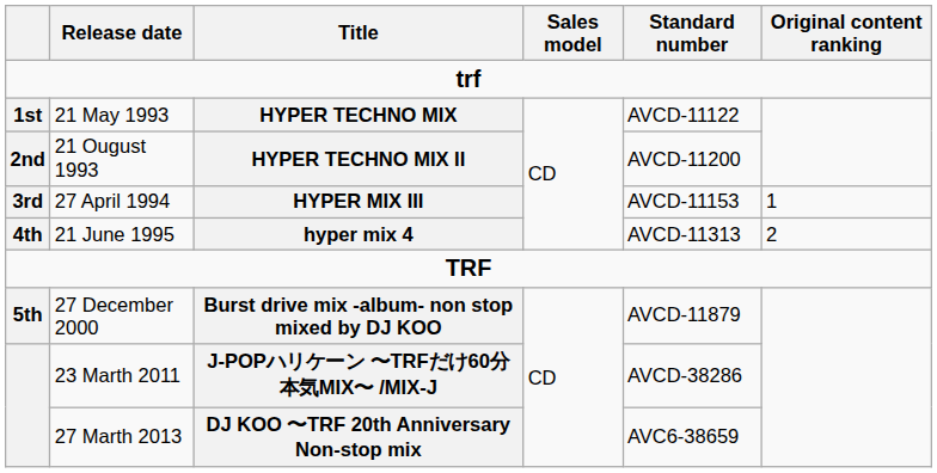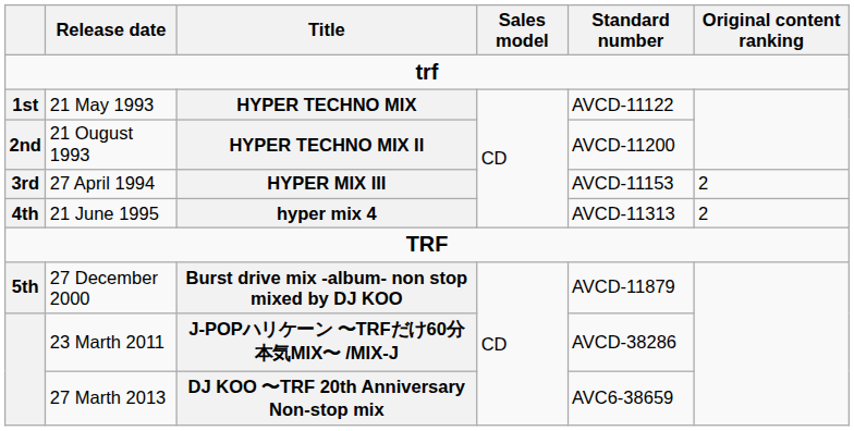27 April 1994 | Original content ranking: 1 -> 2
